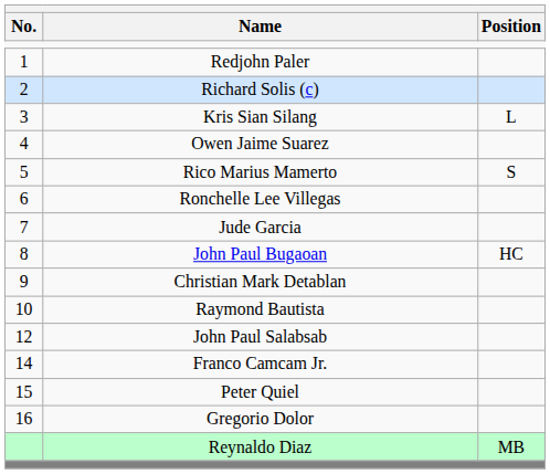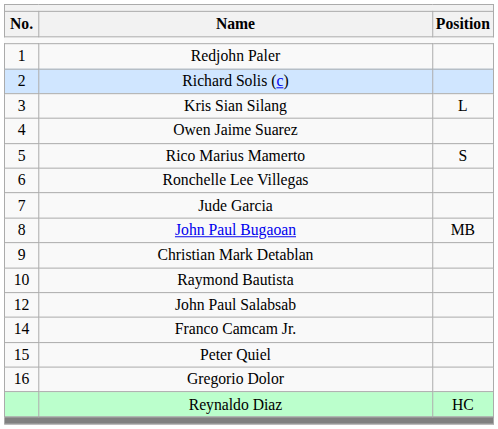John Paul Bugaoan | Position: HC -> MB
Reynaldo Diaz | Position: MB -> HC
